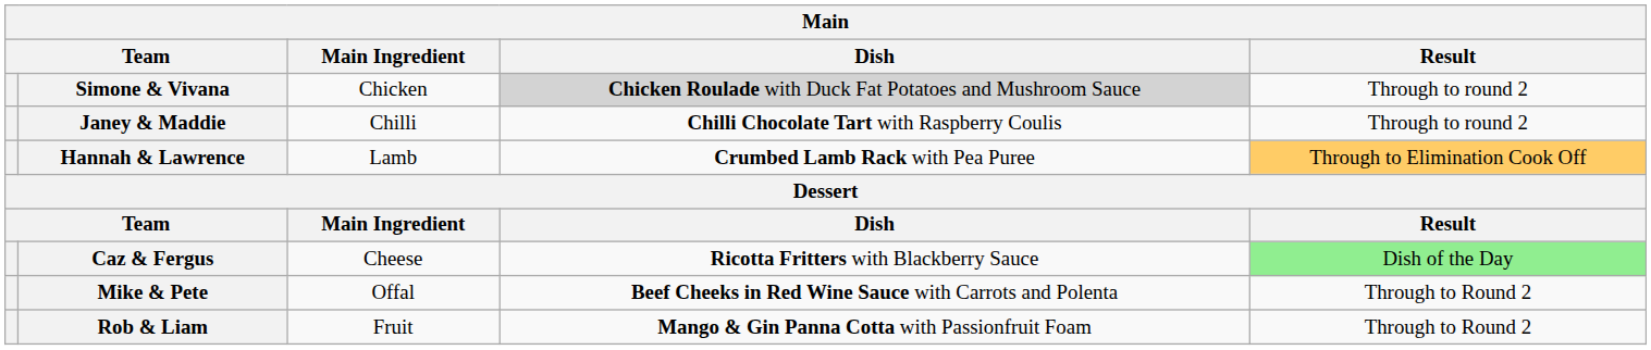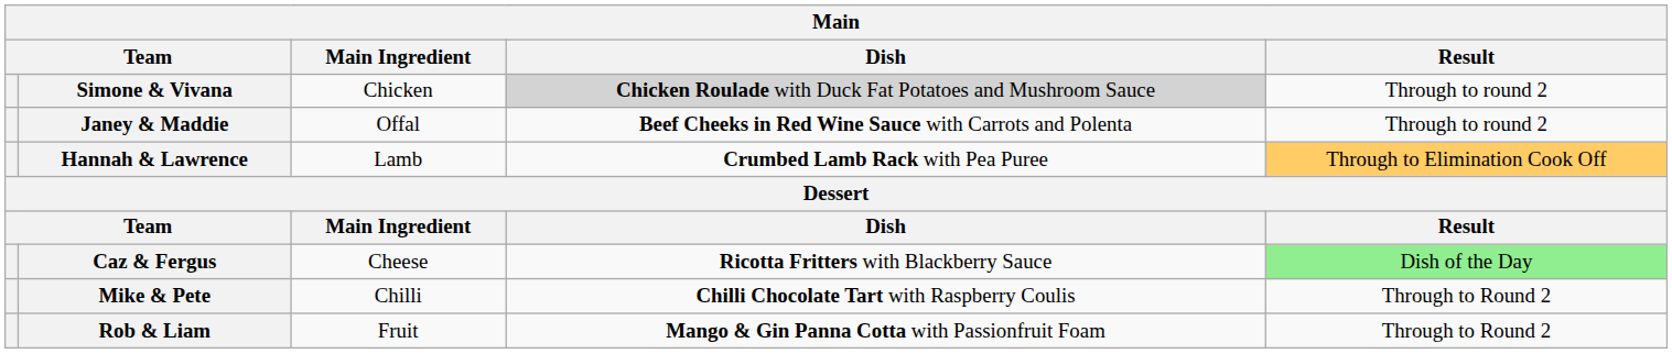Janey & Maddie | Main Ingredient: Chilli -> Offal
Janey & Maddie | Dish: Chilli Chocolate Tart with Raspberry Coulis -> Beef Cheeks in Red Wine Sauce with Carrots and Polenta
Mike & Pete | Main Ingredient: Offal -> Chilli
Mike & Pete | Dish: Beef Cheeks in Red Wine Sauce with Carrots and Polenta -> Chilli Chocolate Tart with Raspberry Coulis
